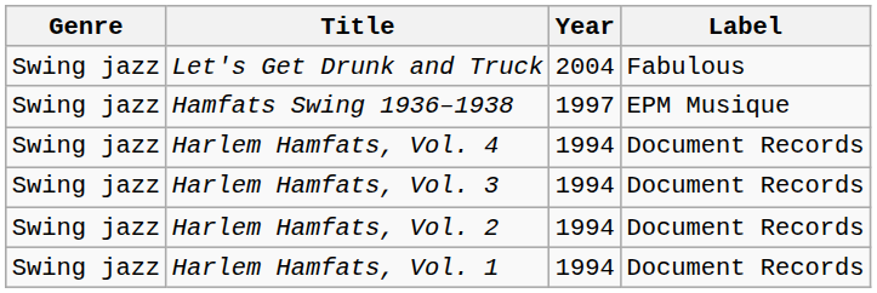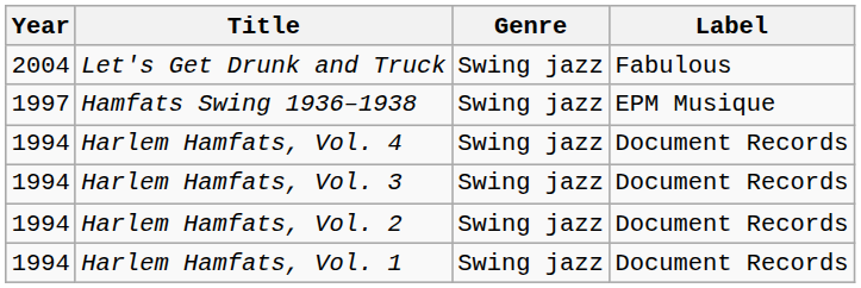columns swapped: Year <-> Genre
